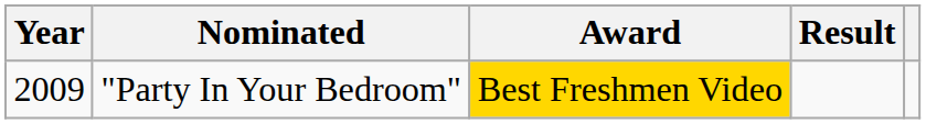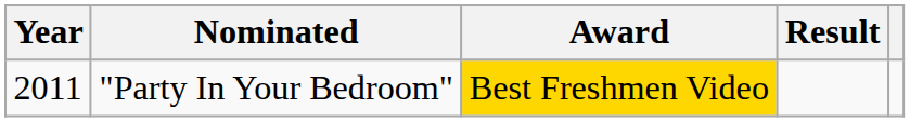"Party In Your Bedroom" | Year: 2009 -> 2011
